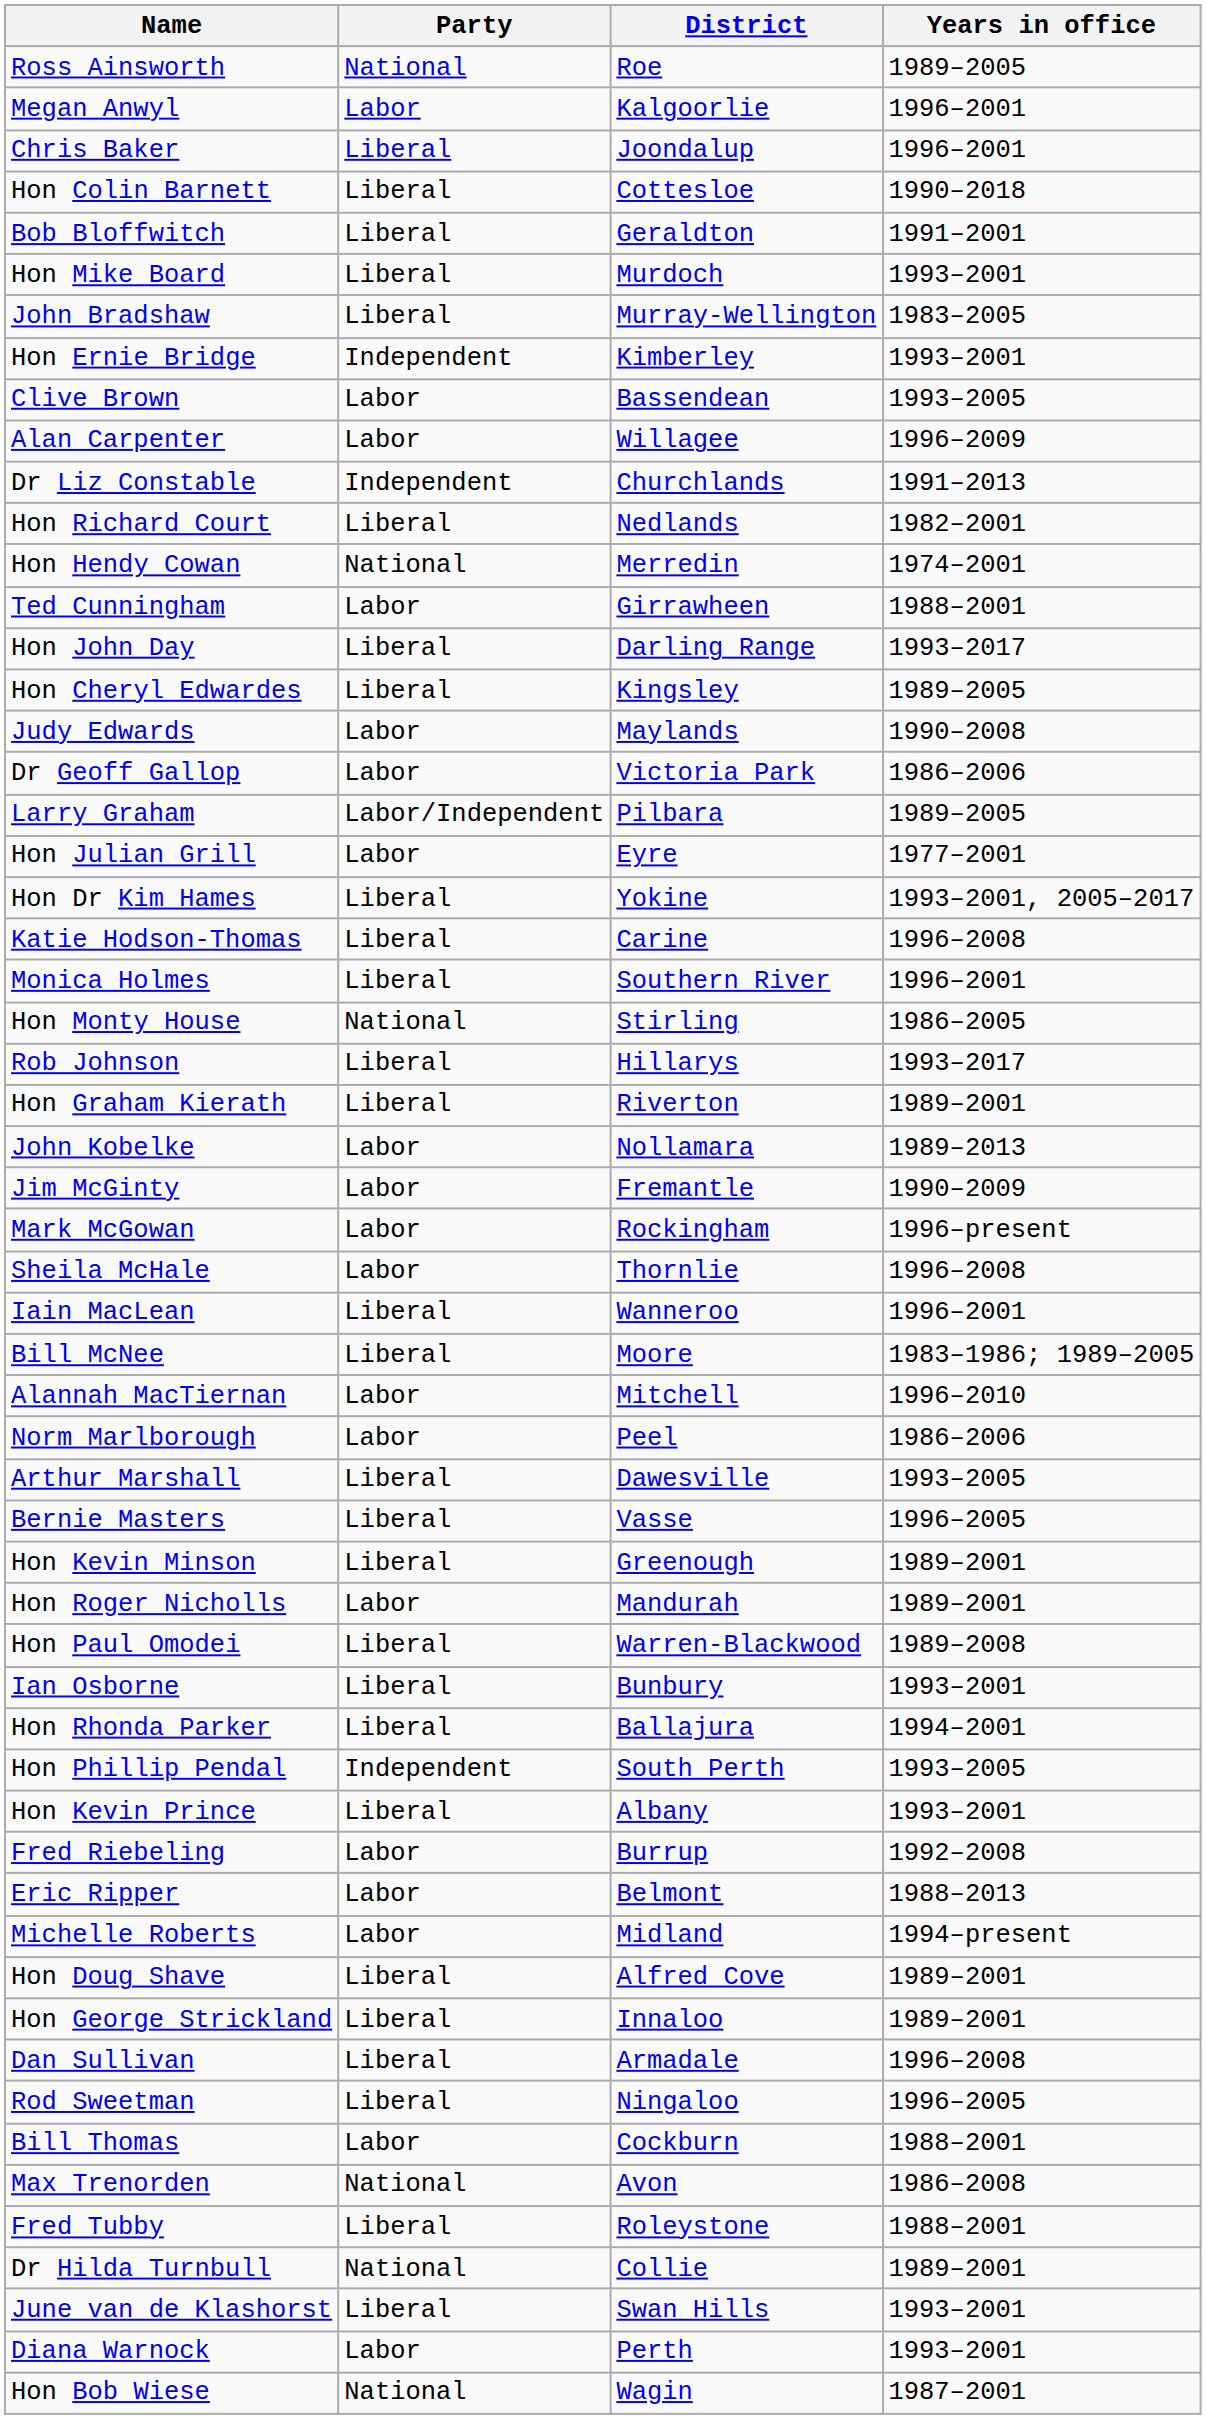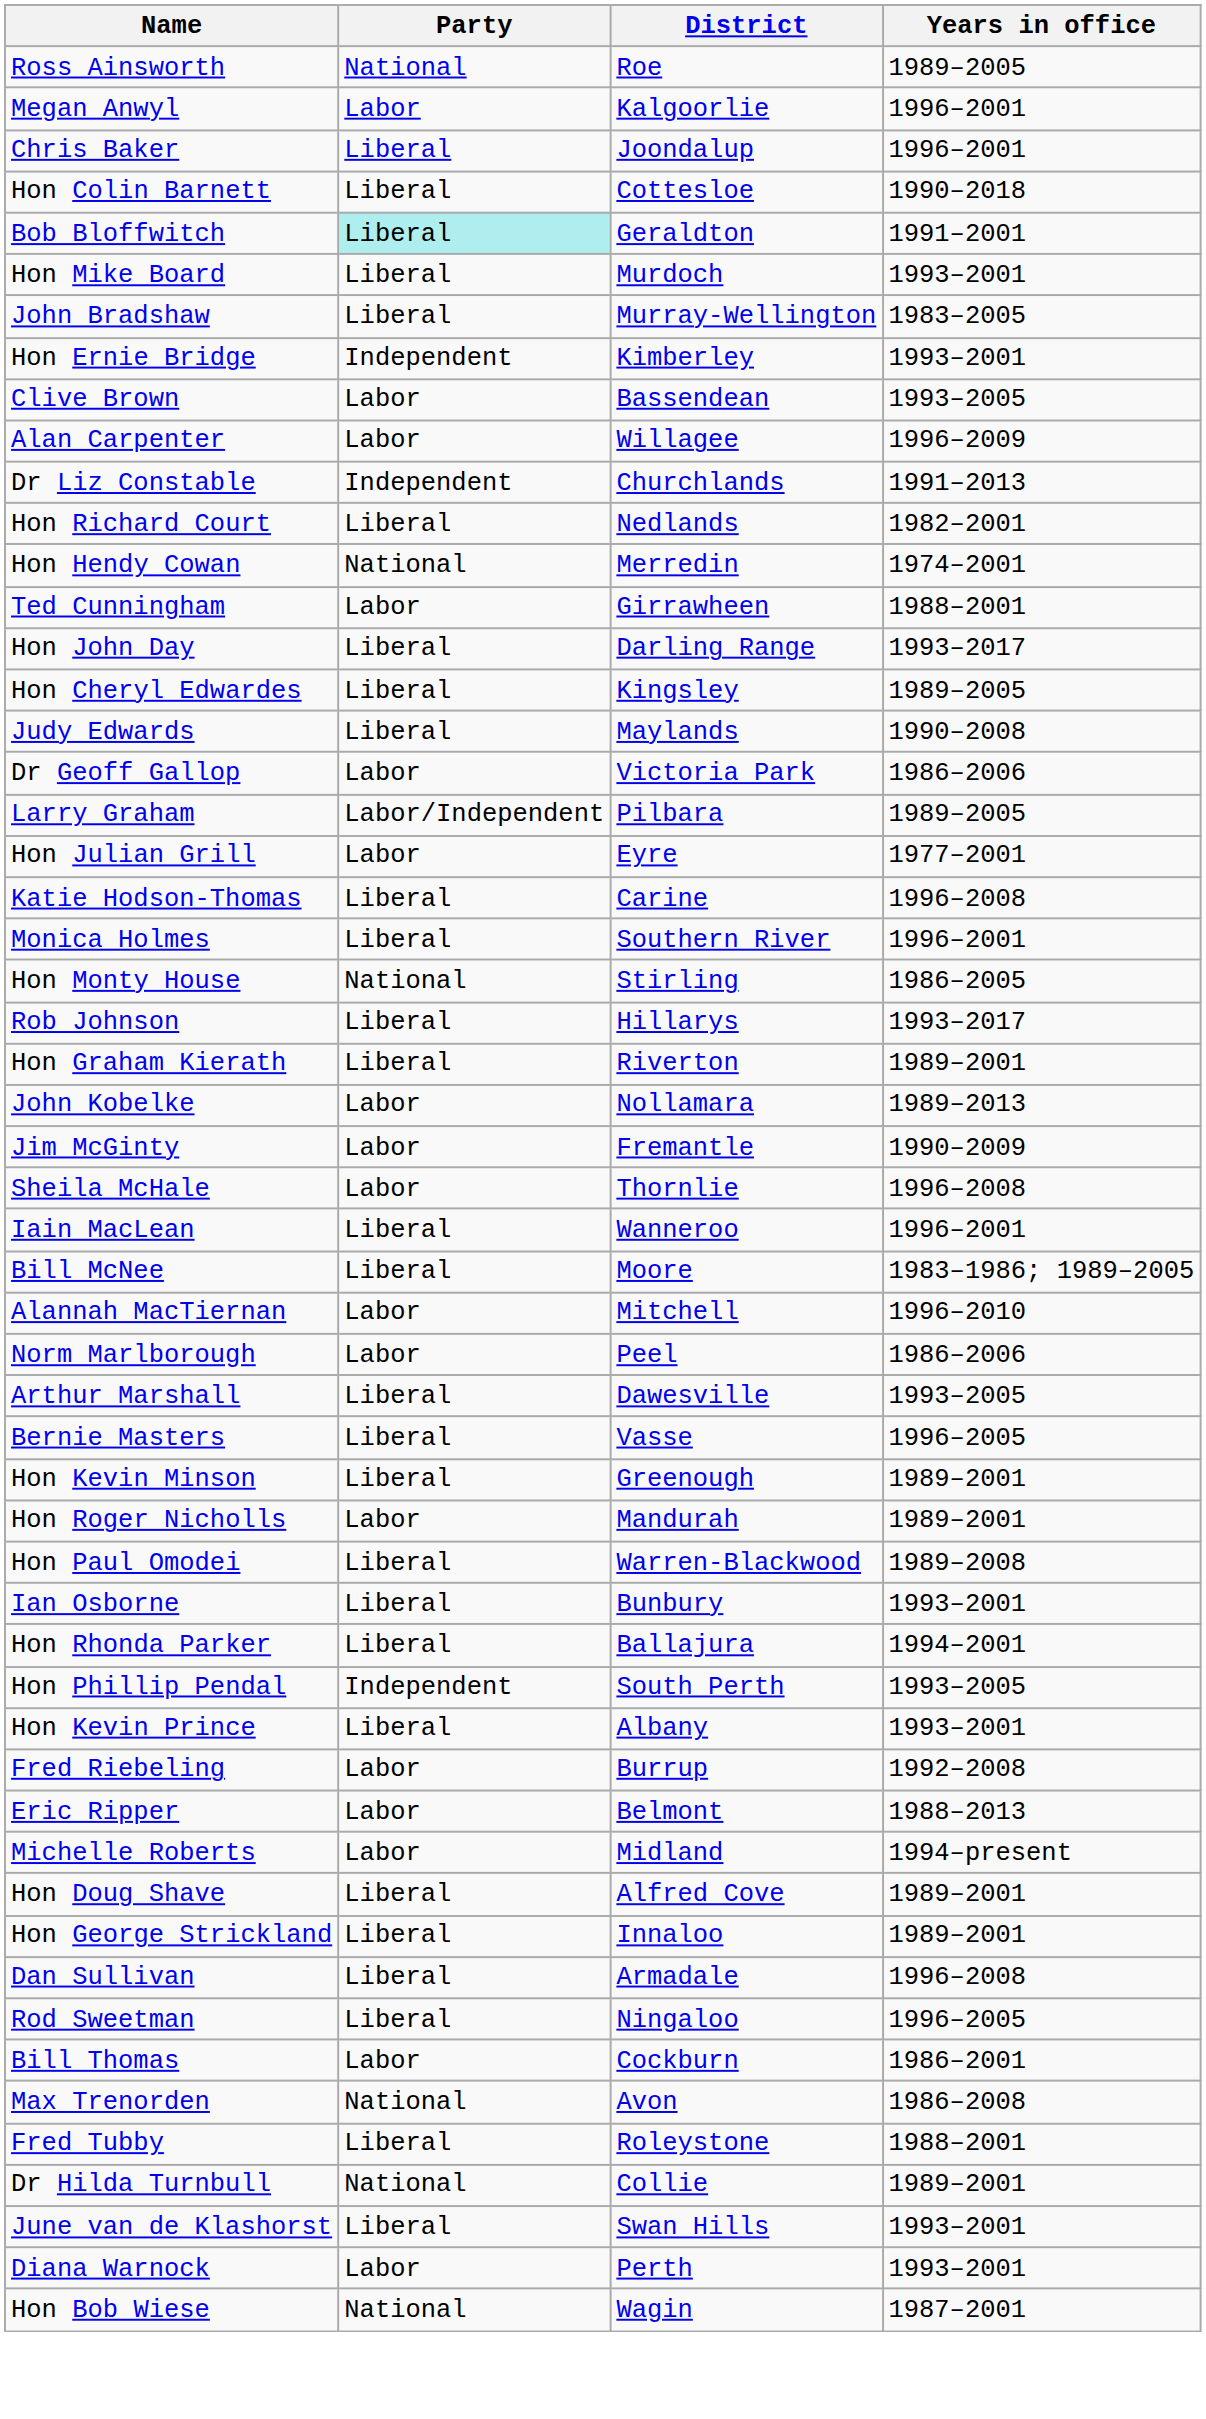Bob Bloffwitch | Party: no background -> paleturquoise background
Judy Edwards | Party: Labor -> Liberal
- row: Hon Dr Kim Hames | Liberal | Yokine | 1993–2001, 2005–2017
- row: Mark McGowan | Labor | Rockingham | 1996–present
Bill Thomas | Years in office: 1988–2001 -> 1986–2001
